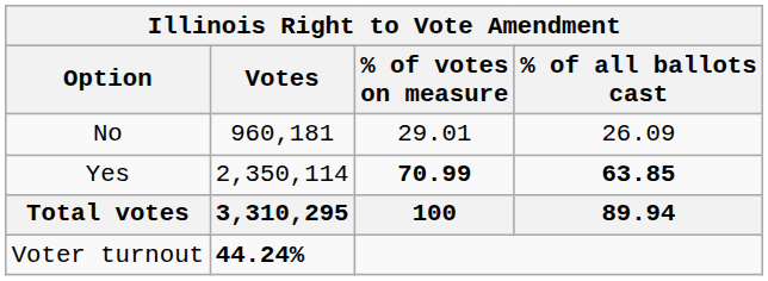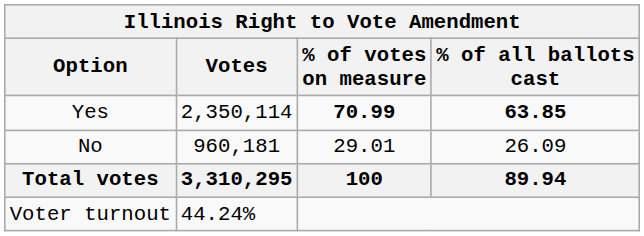rows swapped: Yes <-> No
Voter turnout | Votes: bold -> normal
